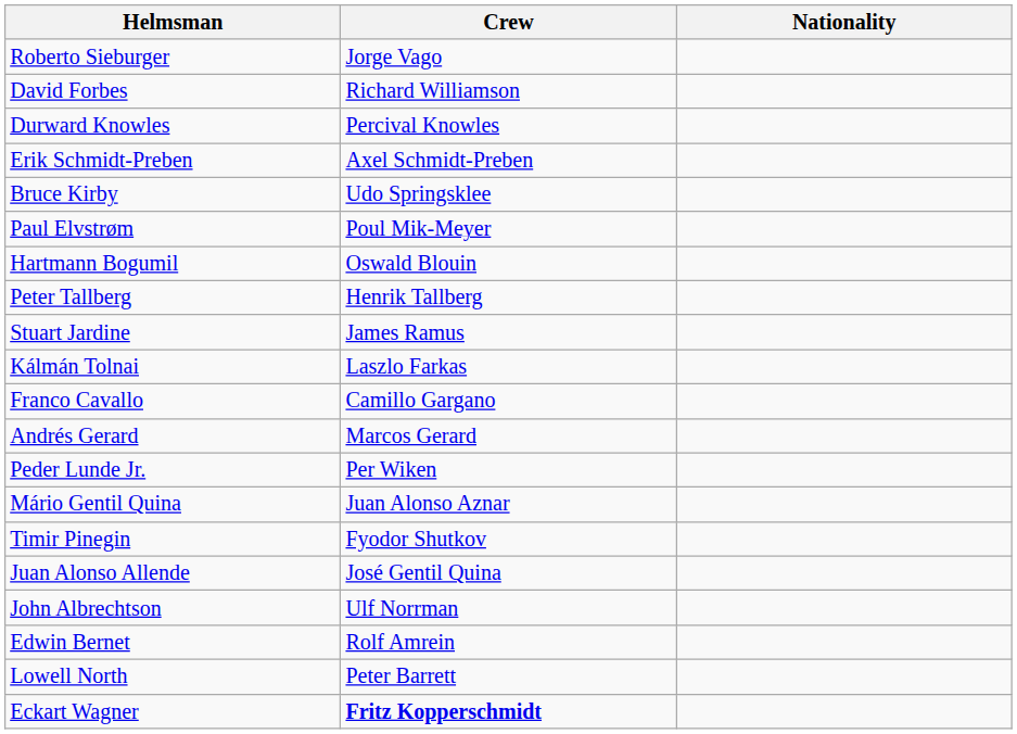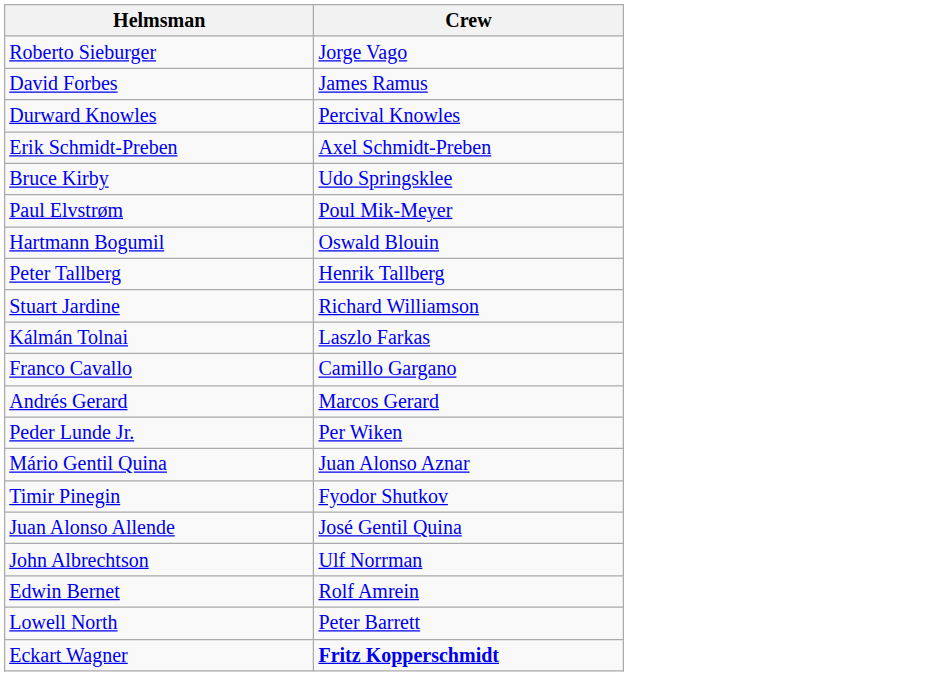- column: Nationality
David Forbes | Crew: Richard Williamson -> James Ramus
Stuart Jardine | Crew: James Ramus -> Richard Williamson
